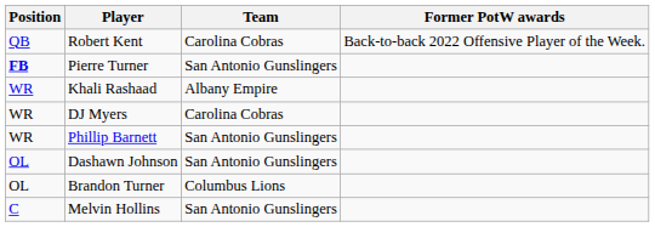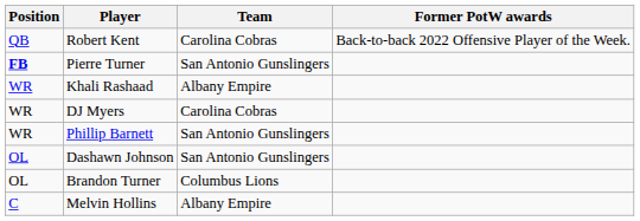Melvin Hollins | Team: San Antonio Gunslingers -> Albany Empire
